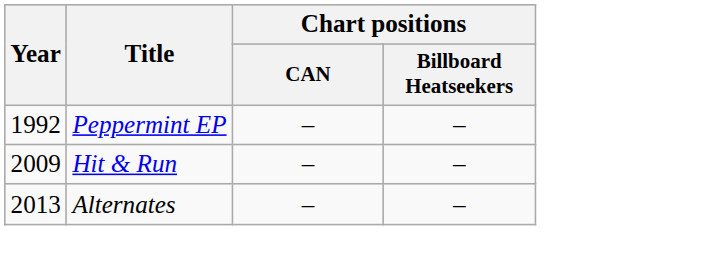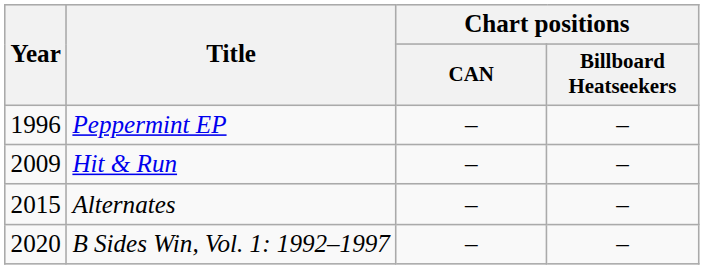Peppermint EP | Year: 1992 -> 1996
Alternates | Year: 2013 -> 2015
+ row: 2020 | B Sides Win, Vol. 1: 1992–1997 | – | –
